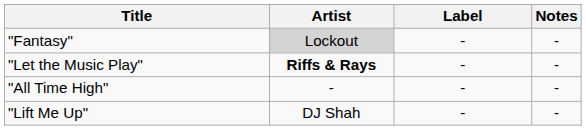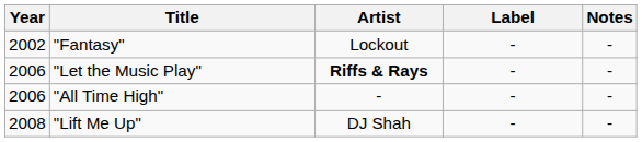+ column: Year | 2002 | 2006 | 2006 | 2008
"Fantasy" | Artist: lightgrey background -> no background
